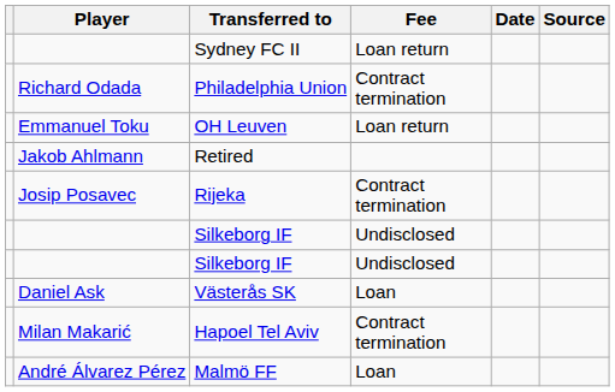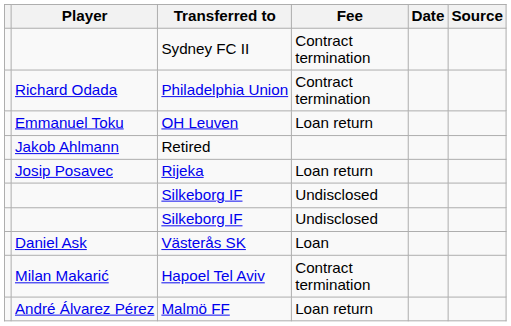Sydney FC II | Fee: Loan return -> Contract termination
Rijeka | Fee: Contract termination -> Loan return
Malmö FF | Fee: Loan -> Loan return
